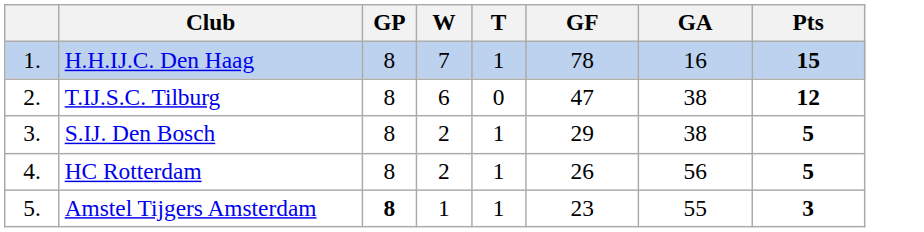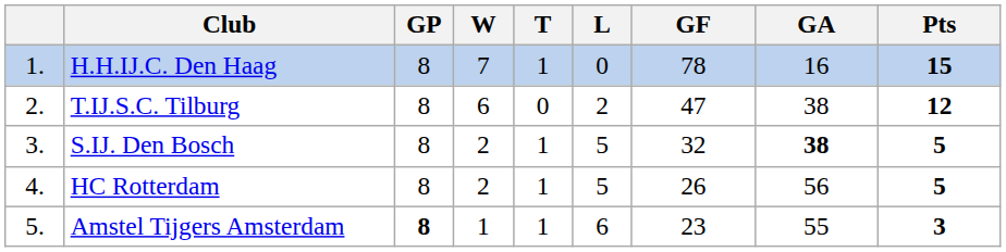+ column: L | 0 | 2 | 5 | 5 | 6
S.IJ. Den Bosch | GF: 29 -> 32
S.IJ. Den Bosch | GA: normal -> bold
